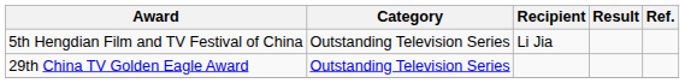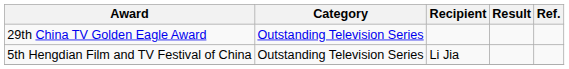rows swapped: 29th China TV Golden Eagle Award <-> 5th Hengdian Film and TV Festival of China
